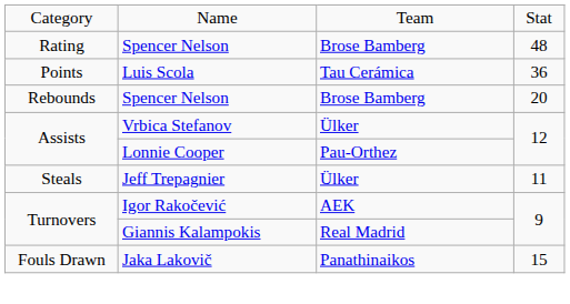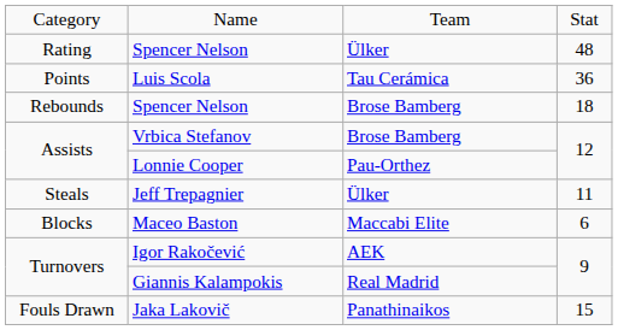Rating / Spencer Nelson | column 3: Brose Bamberg -> Ülker
Rebounds / Spencer Nelson | column 4: 20 -> 18
Vrbica Stefanov | column 3: Ülker -> Brose Bamberg
+ row: Blocks | Maceo Baston | Maccabi Elite | 6
